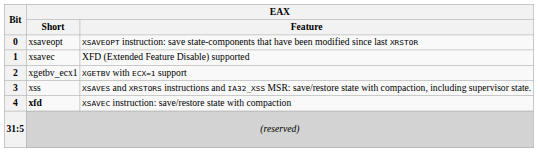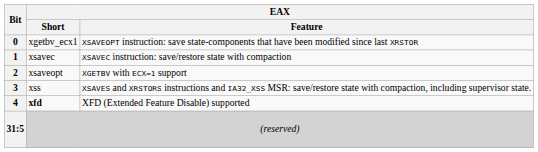0 | EAX / Short: xsaveopt -> xgetbv_ecx1
1 | EAX / Feature: XFD (Extended Feature Disable) supported -> XSAVEC instruction: save/restore state with compaction
2 | EAX / Short: xgetbv_ecx1 -> xsaveopt
4 | EAX / Feature: XSAVEC instruction: save/restore state with compaction -> XFD (Extended Feature Disable) supported
